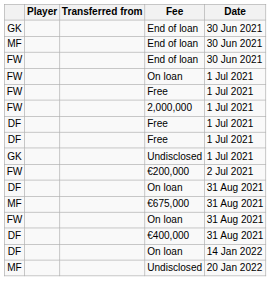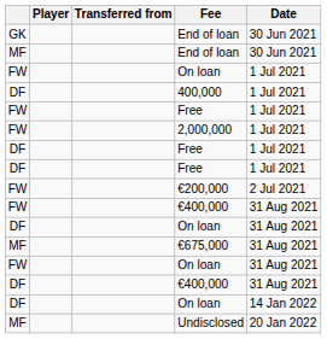- row: FW | End of loan | 30 Jun 2021
+ row: DF | 400,000 | 1 Jul 2021
- row: GK | Undisclosed | 1 Jul 2021
+ row: FW | €400,000 | 31 Aug 2021
